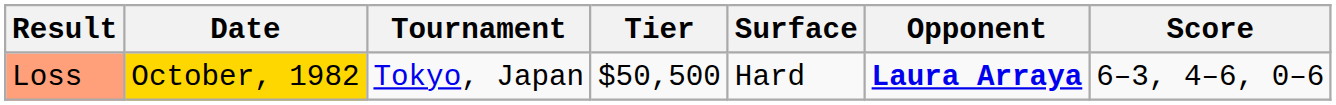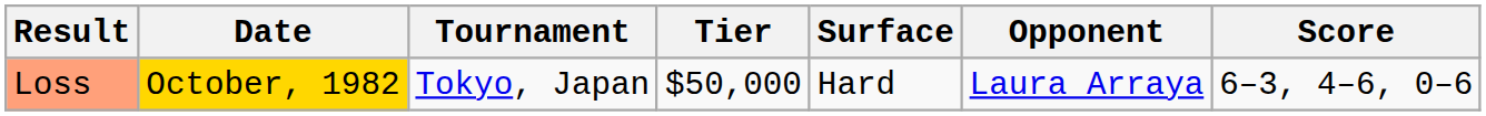Loss | Tier: $50,500 -> $50,000
Loss | Opponent: bold -> normal
